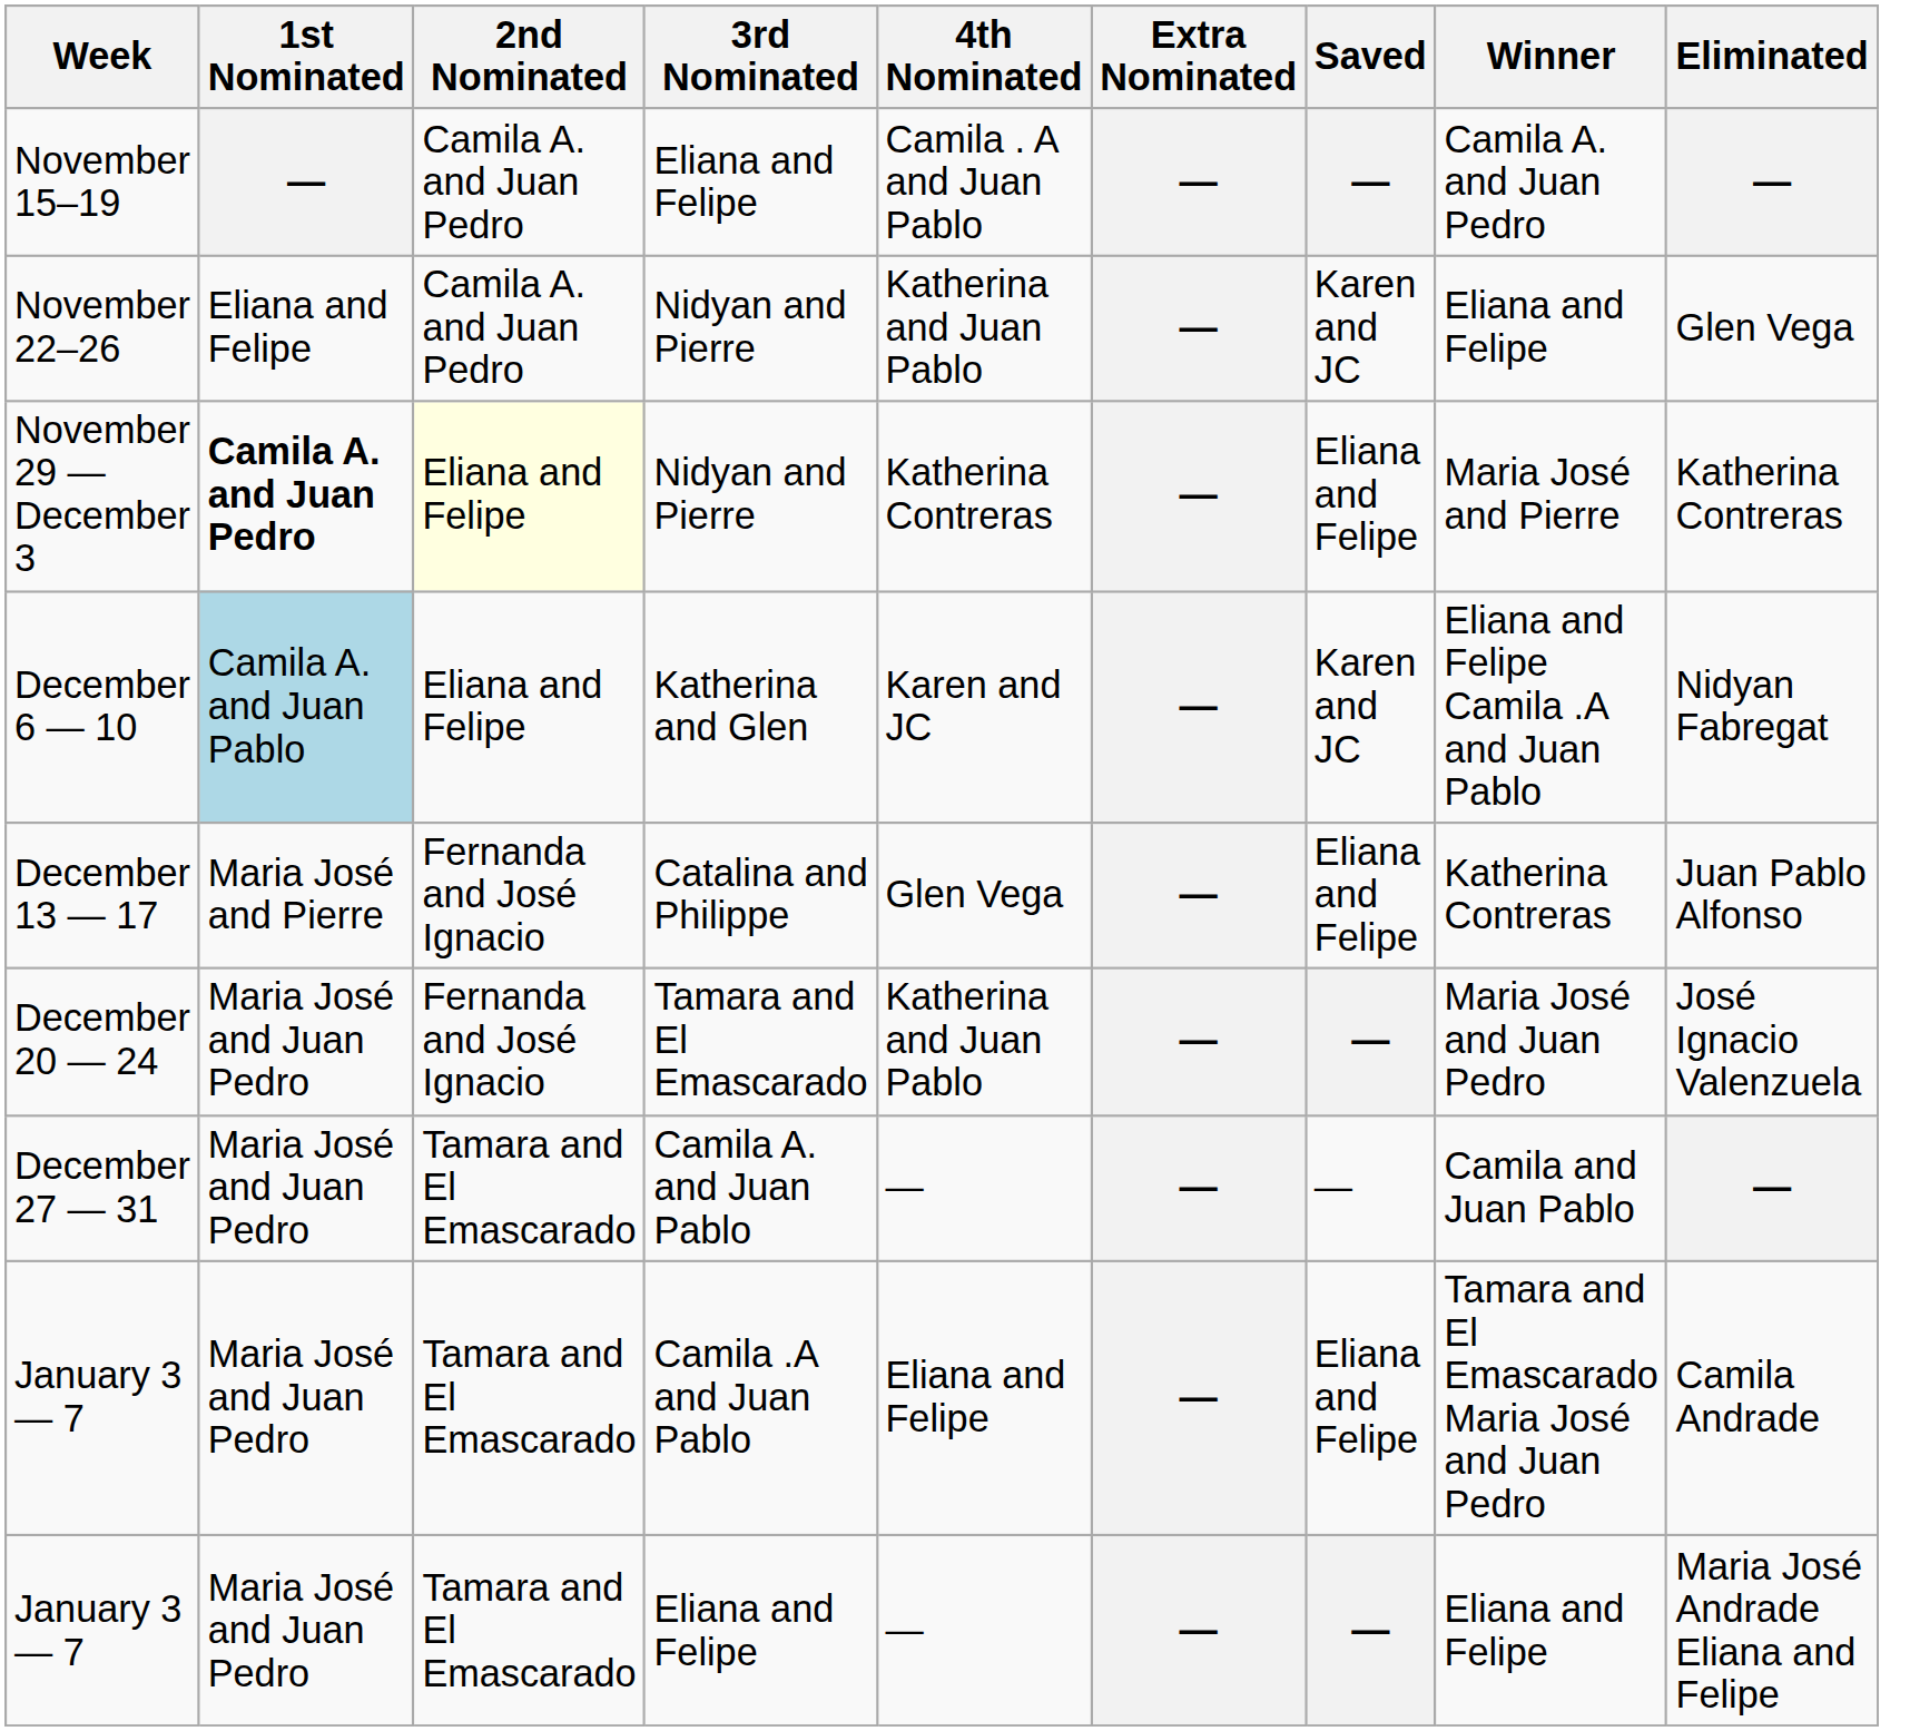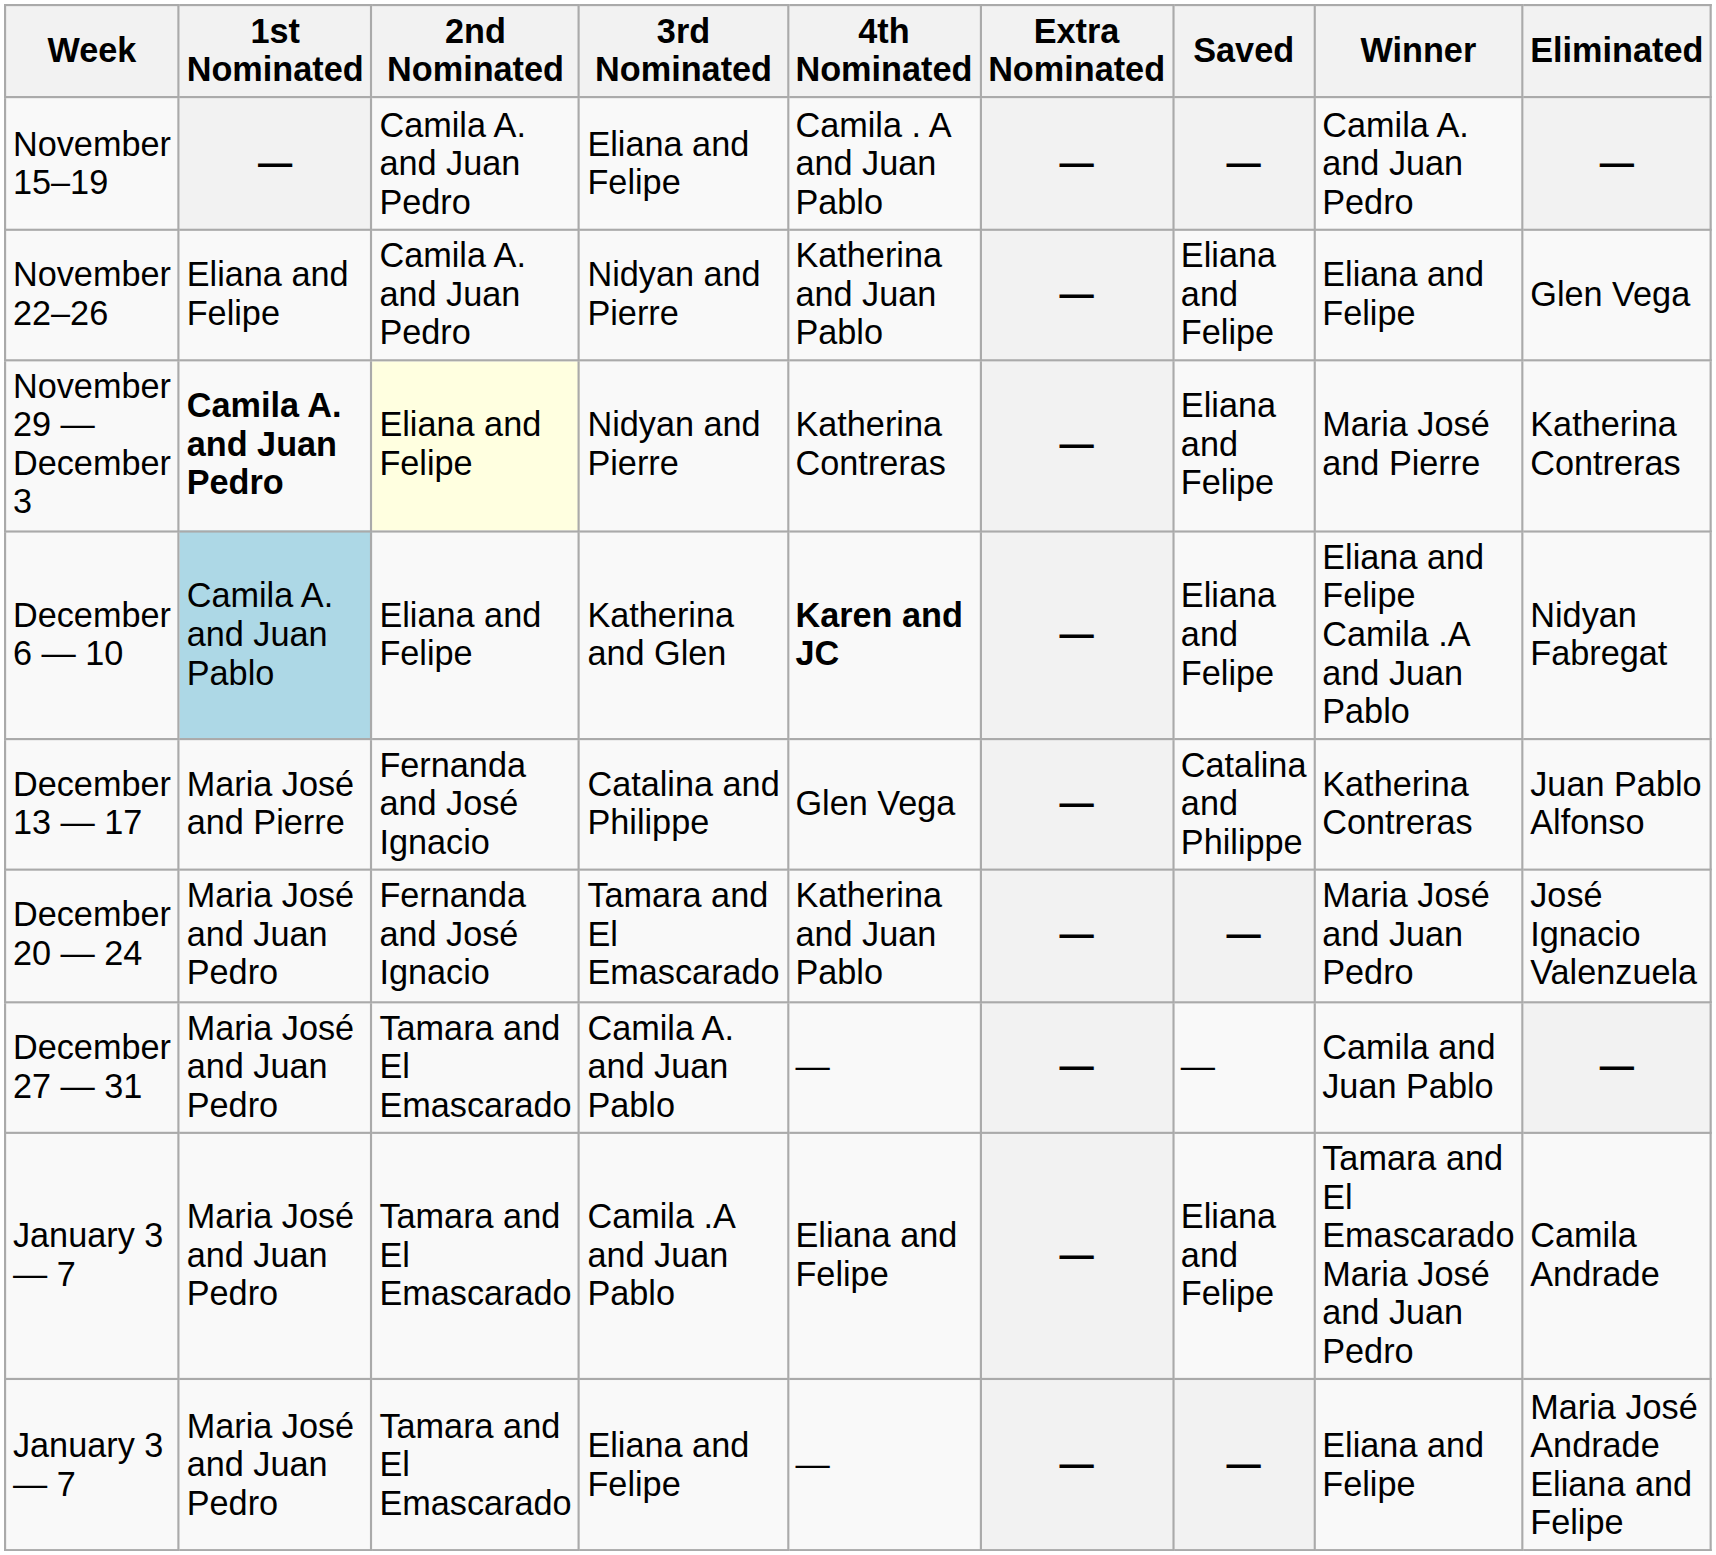November 22–26 | Saved: Karen and JC -> Eliana and Felipe
December 6 — 10 | 4th Nominated: normal -> bold
December 6 — 10 | Saved: Karen and JC -> Eliana and Felipe
December 13 — 17 | Saved: Eliana and Felipe -> Catalina and Philippe
